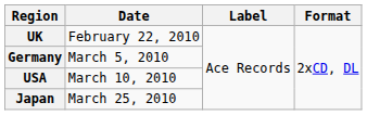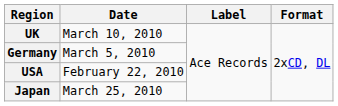UK | Date: February 22, 2010 -> March 10, 2010
USA | Date: March 10, 2010 -> February 22, 2010
